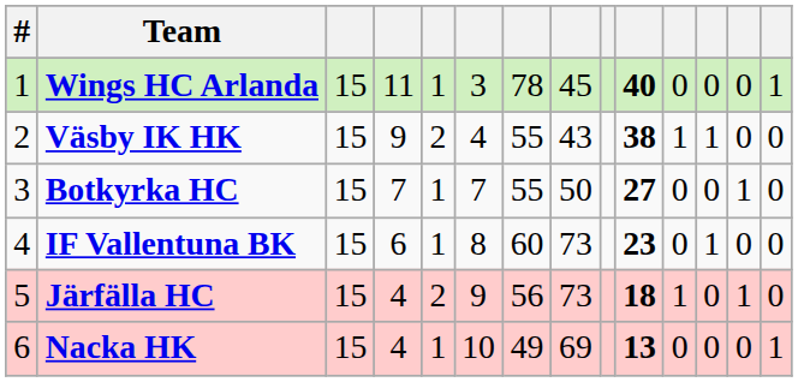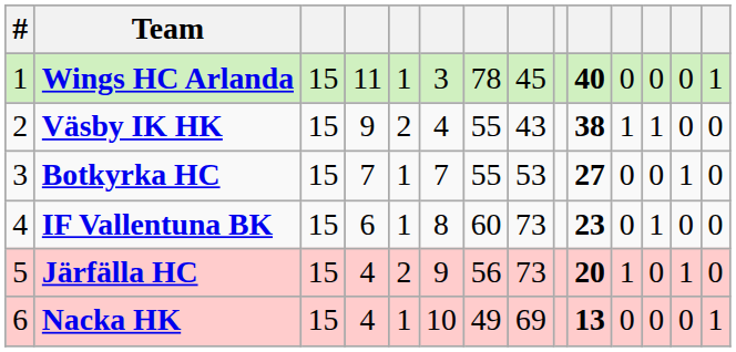Botkyrka HC | column 8: 50 -> 53
Järfälla HC | column 10: 18 -> 20
